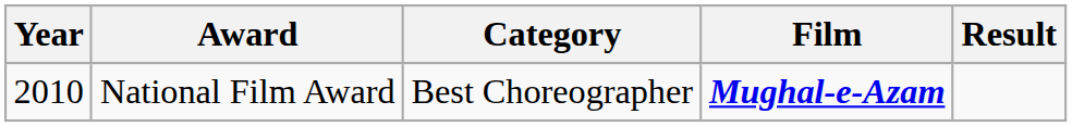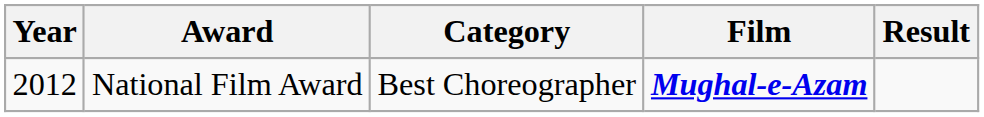National Film Award | Year: 2010 -> 2012
